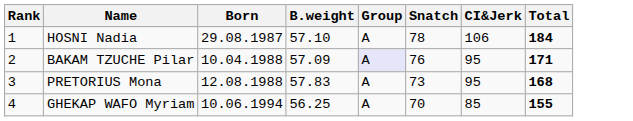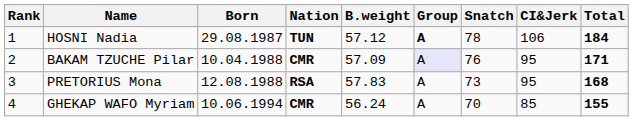+ column: Nation | TUN | CMR | RSA | CMR
HOSNI Nadia | B.weight: 57.10 -> 57.12
HOSNI Nadia | Group: normal -> bold
GHEKAP WAFO Myriam | B.weight: 56.25 -> 56.24
